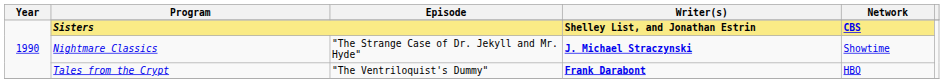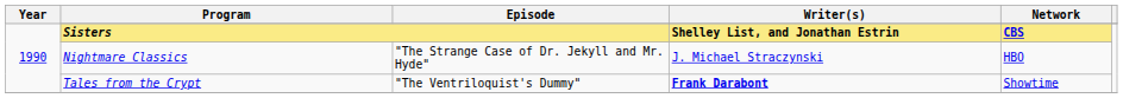Nightmare Classics | Writer(s): bold -> normal
Nightmare Classics | Network: Showtime -> HBO
Tales from the Crypt | Network: HBO -> Showtime
